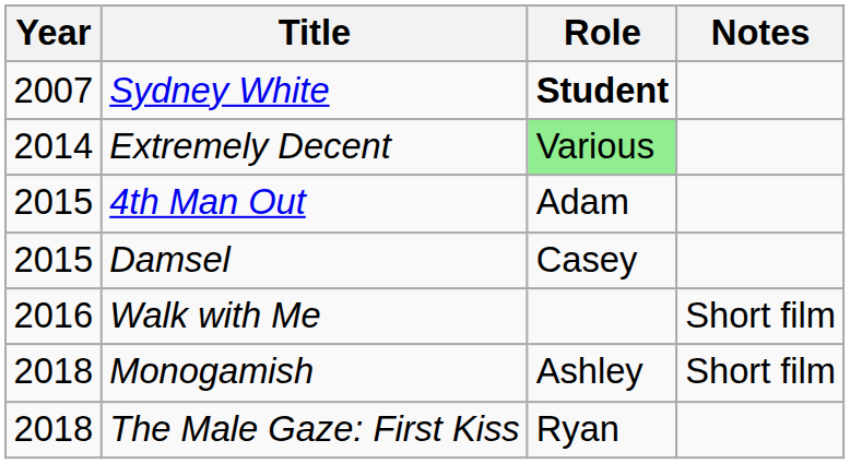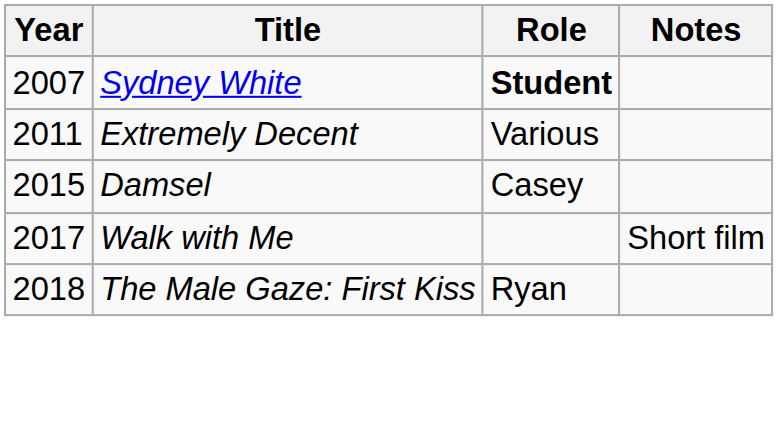Extremely Decent | Year: 2014 -> 2011
Extremely Decent | Role: lightgreen background -> no background
- row: 2015 | 4th Man Out | Adam
Walk with Me | Year: 2016 -> 2017
- row: 2018 | Monogamish | Ashley | Short film
